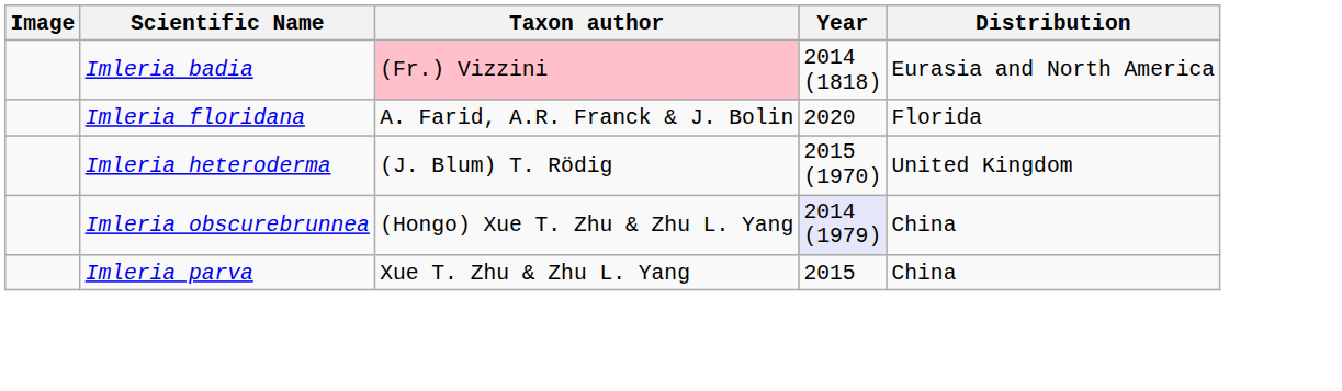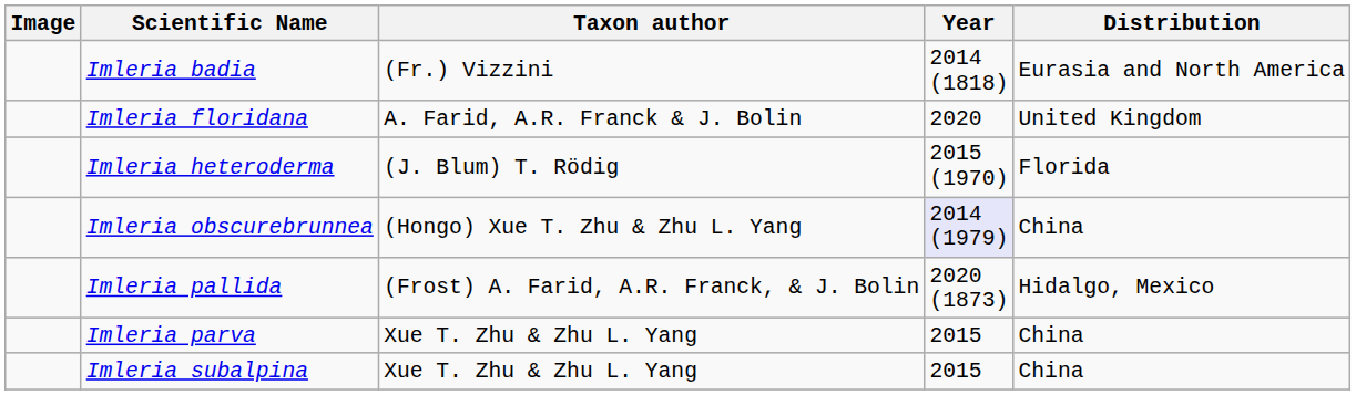Imleria badia | Taxon author: pink background -> no background
Imleria floridana | Distribution: Florida -> United Kingdom
Imleria heteroderma | Distribution: United Kingdom -> Florida
+ row: Imleria pallida | (Frost) A. Farid, A.R. Franck, & J. Bolin | 2020 (1873) | Hidalgo, Mexico
+ row: Imleria subalpina | Xue T. Zhu & Zhu L. Yang | 2015 | China
